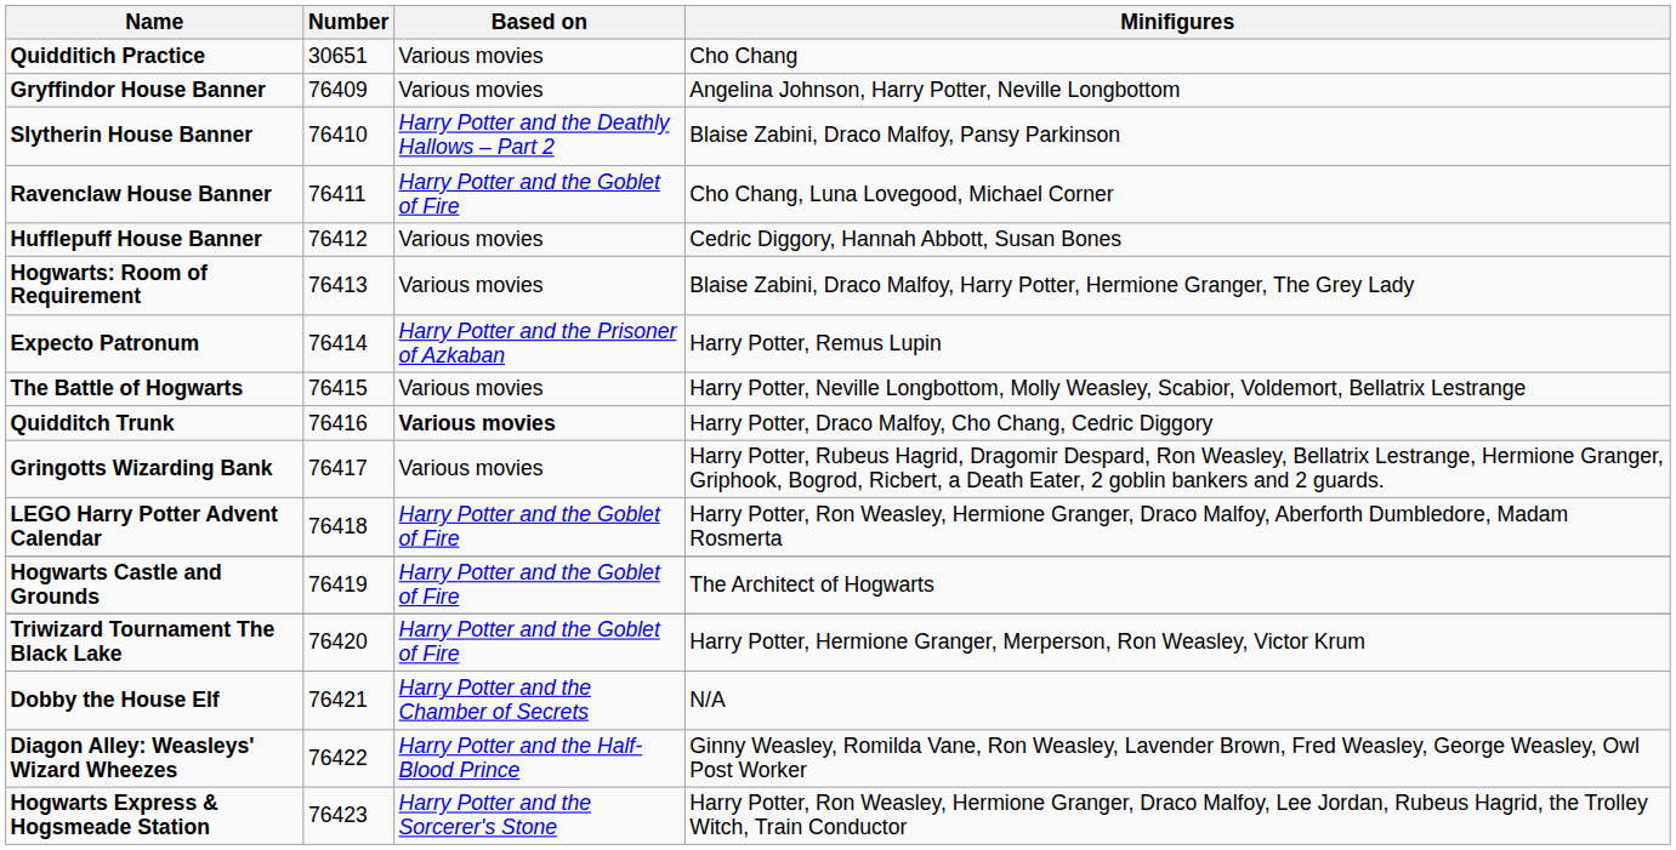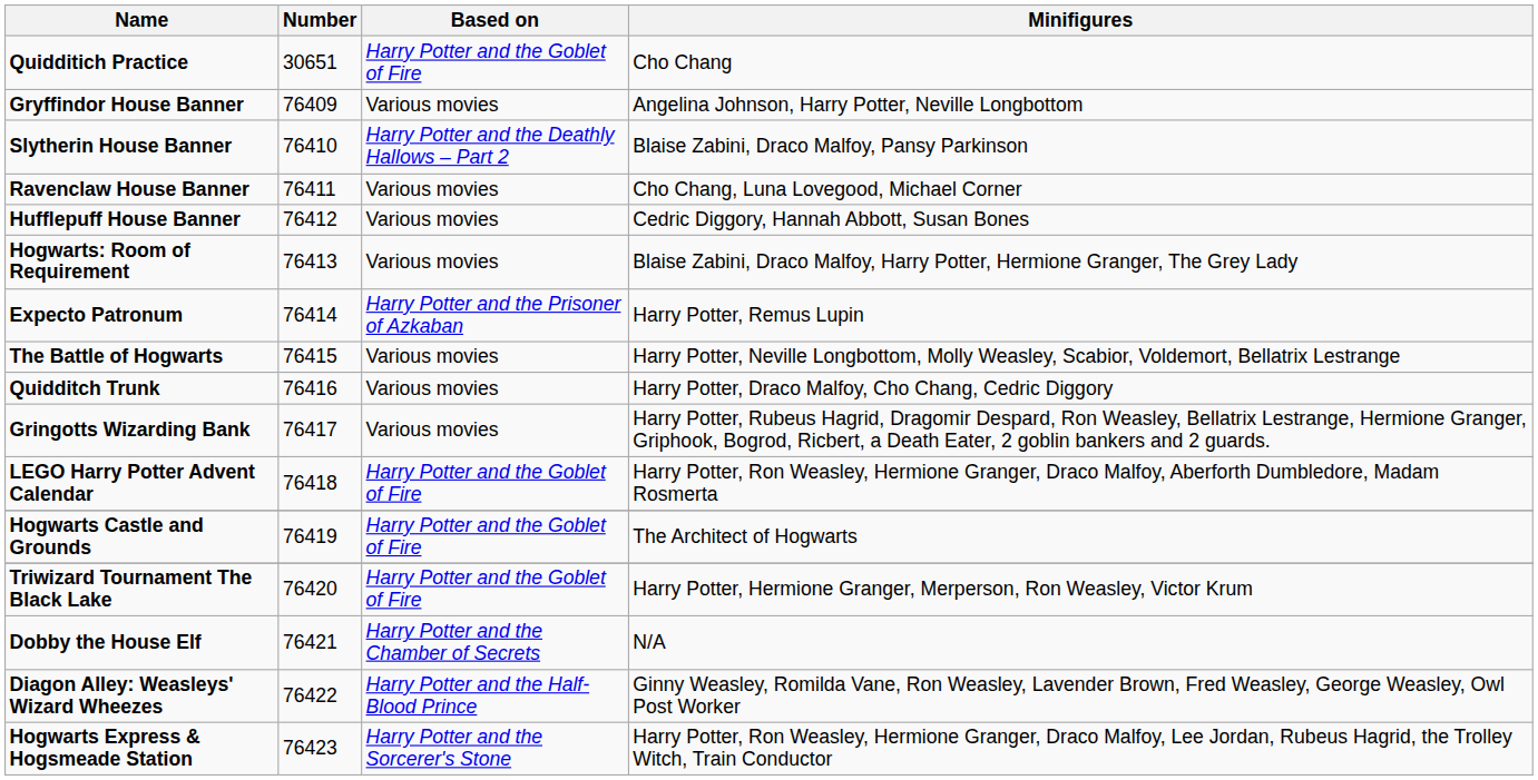Quidditich Practice | Based on: Various movies -> Harry Potter and the Goblet of Fire
Ravenclaw House Banner | Based on: Harry Potter and the Goblet of Fire -> Various movies
Quidditch Trunk | Based on: bold -> normal
